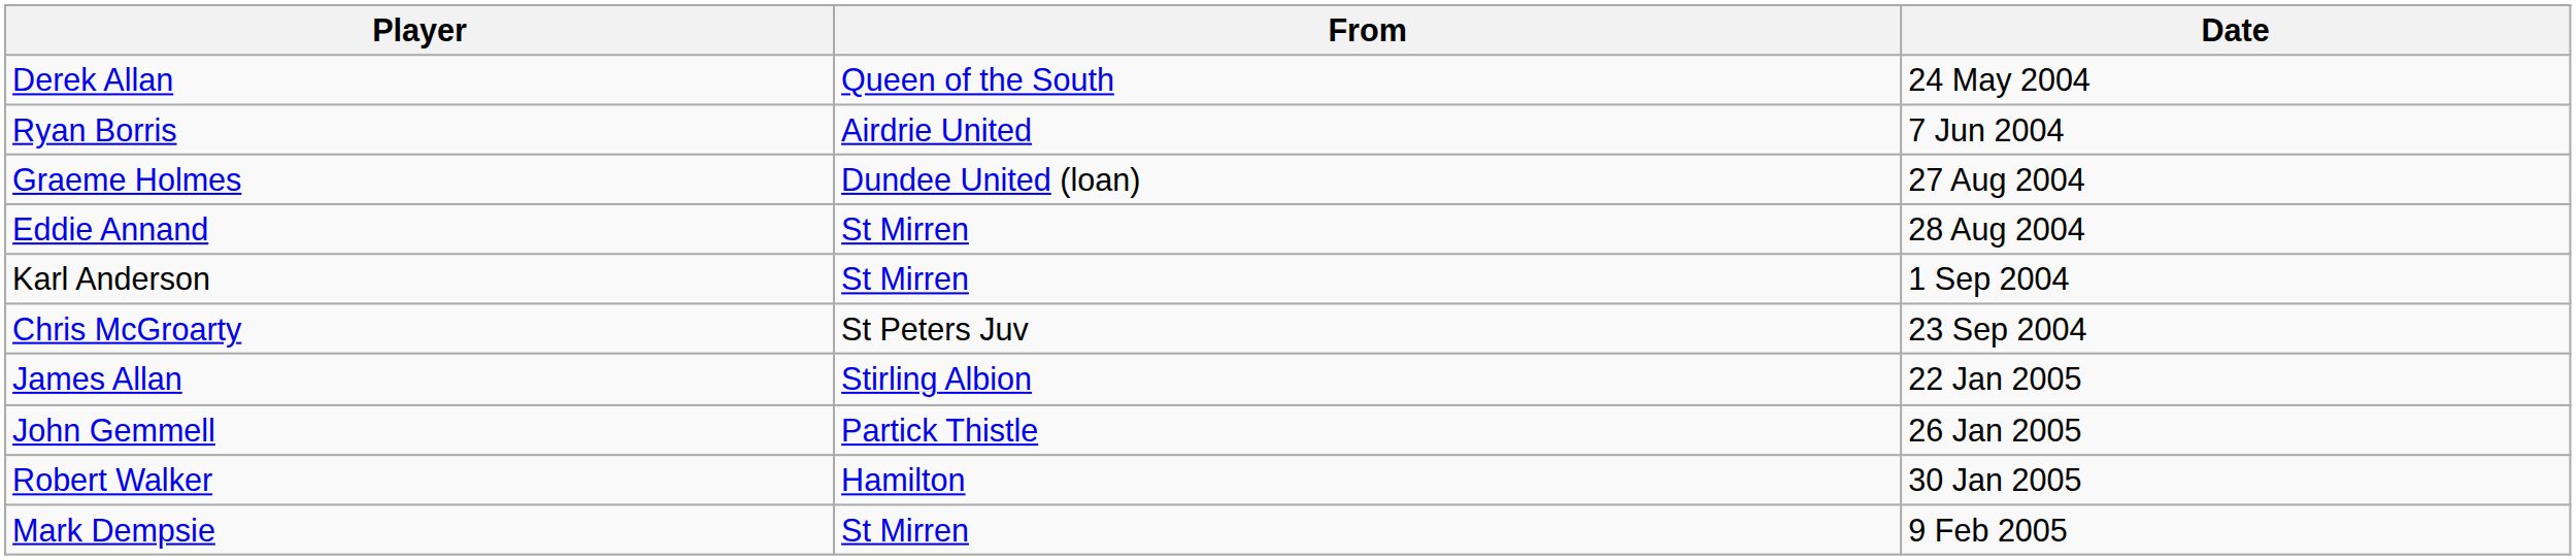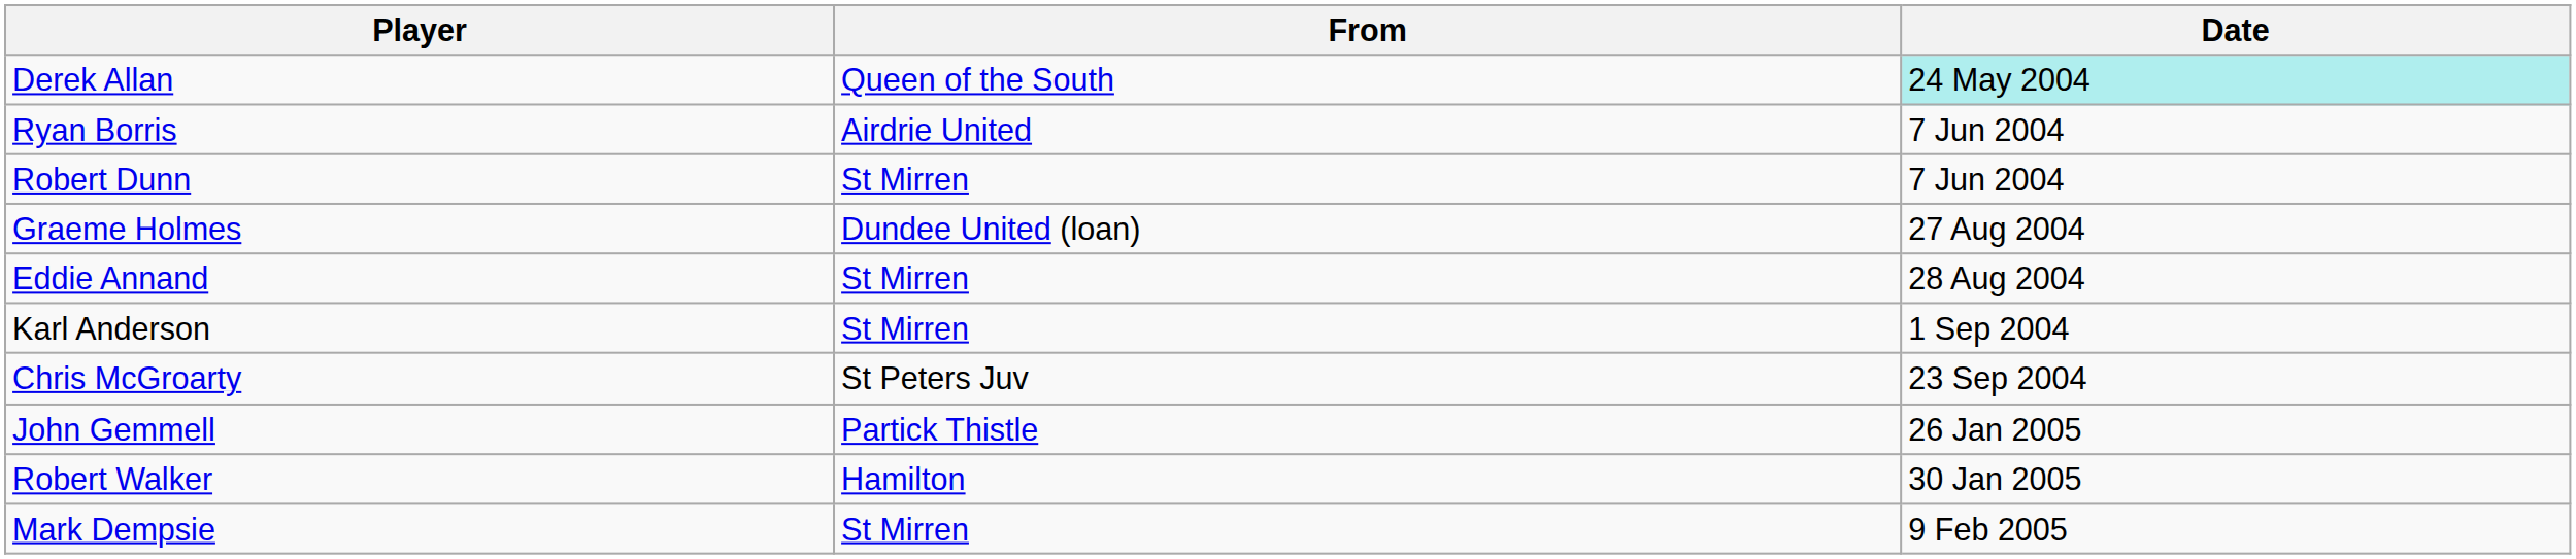Derek Allan | Date: no background -> paleturquoise background
+ row: Robert Dunn | St Mirren | 7 Jun 2004
- row: James Allan | Stirling Albion | 22 Jan 2005
